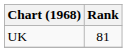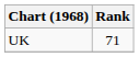UK | Rank: 81 -> 71
